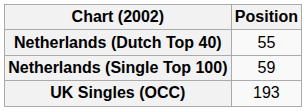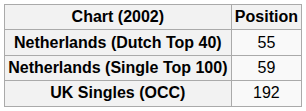UK Singles (OCC) | Position: 193 -> 192
